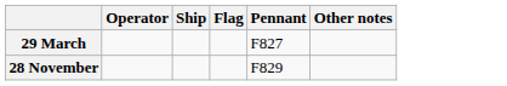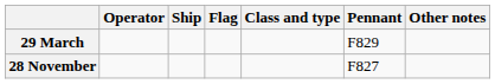+ column: Class and type
29 March | Pennant: F827 -> F829
28 November | Pennant: F829 -> F827
